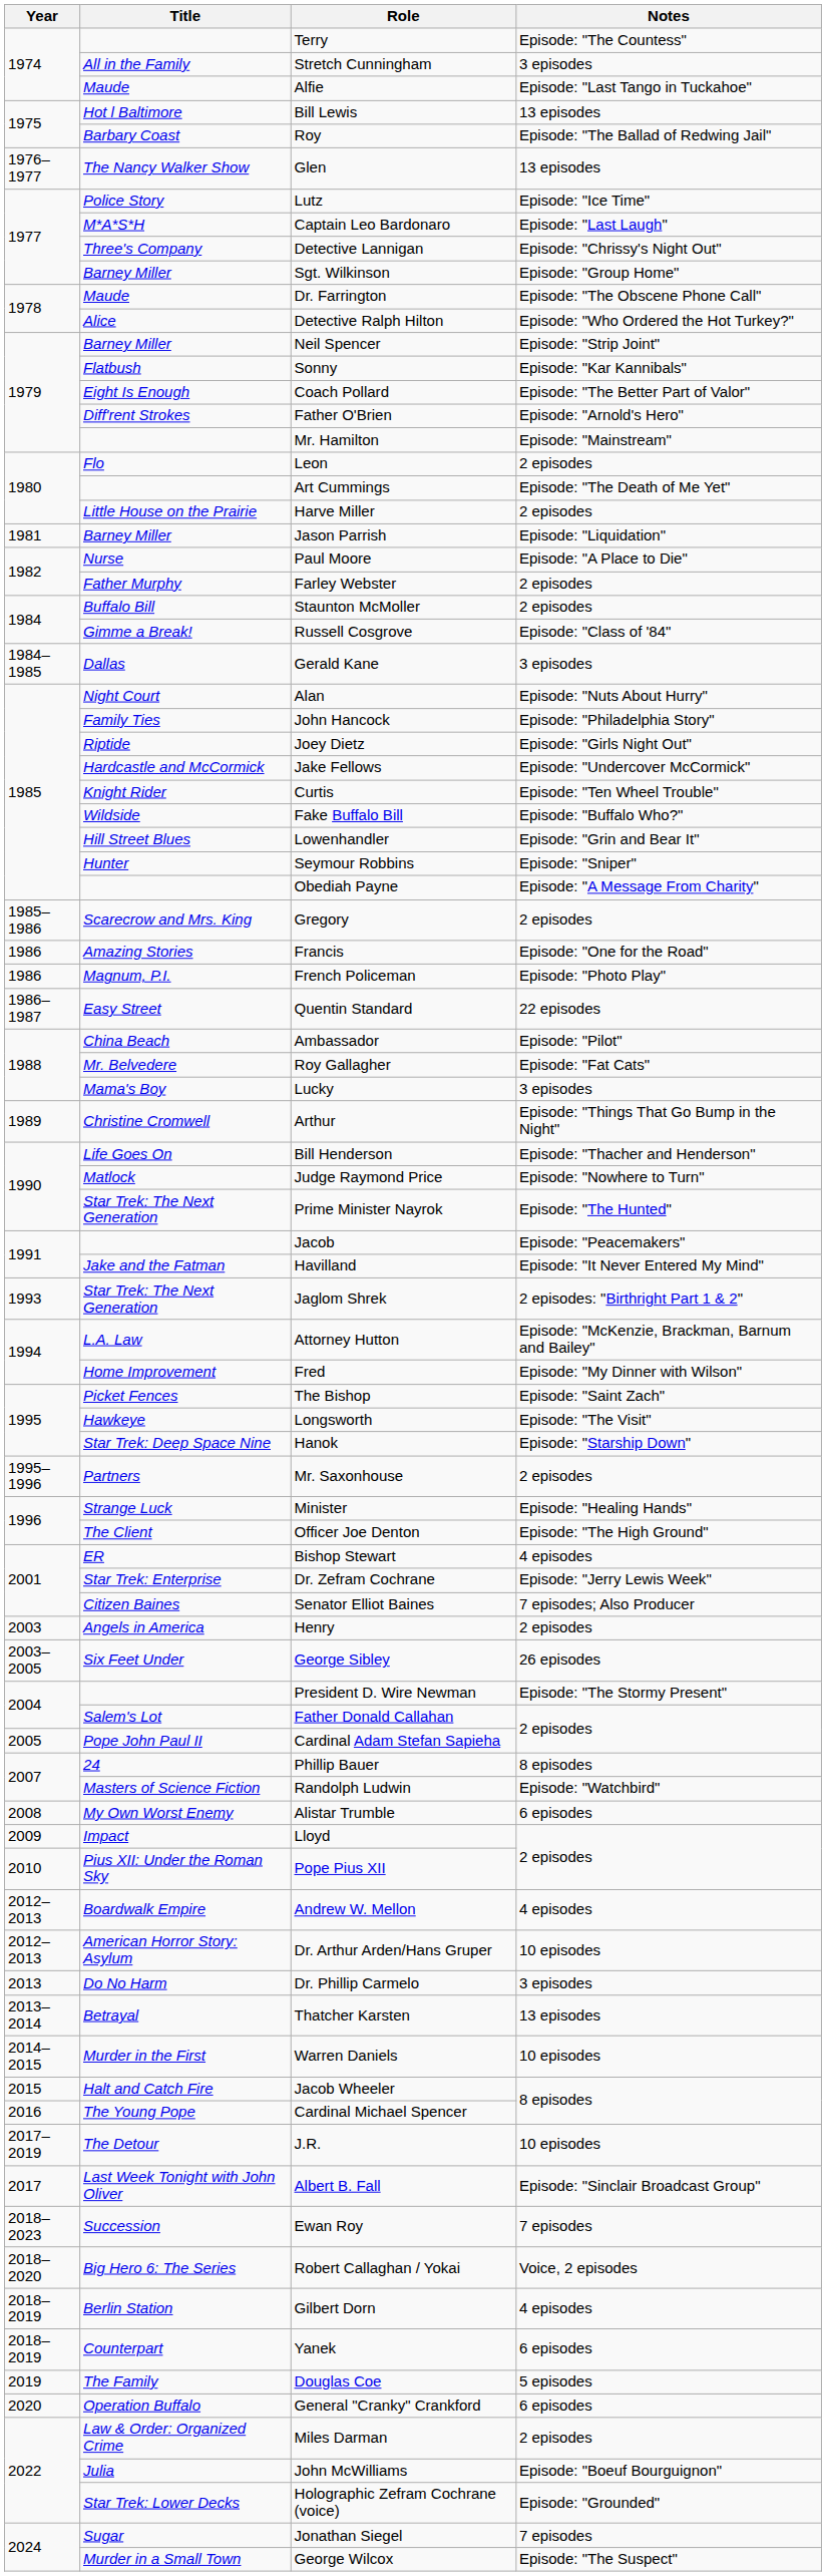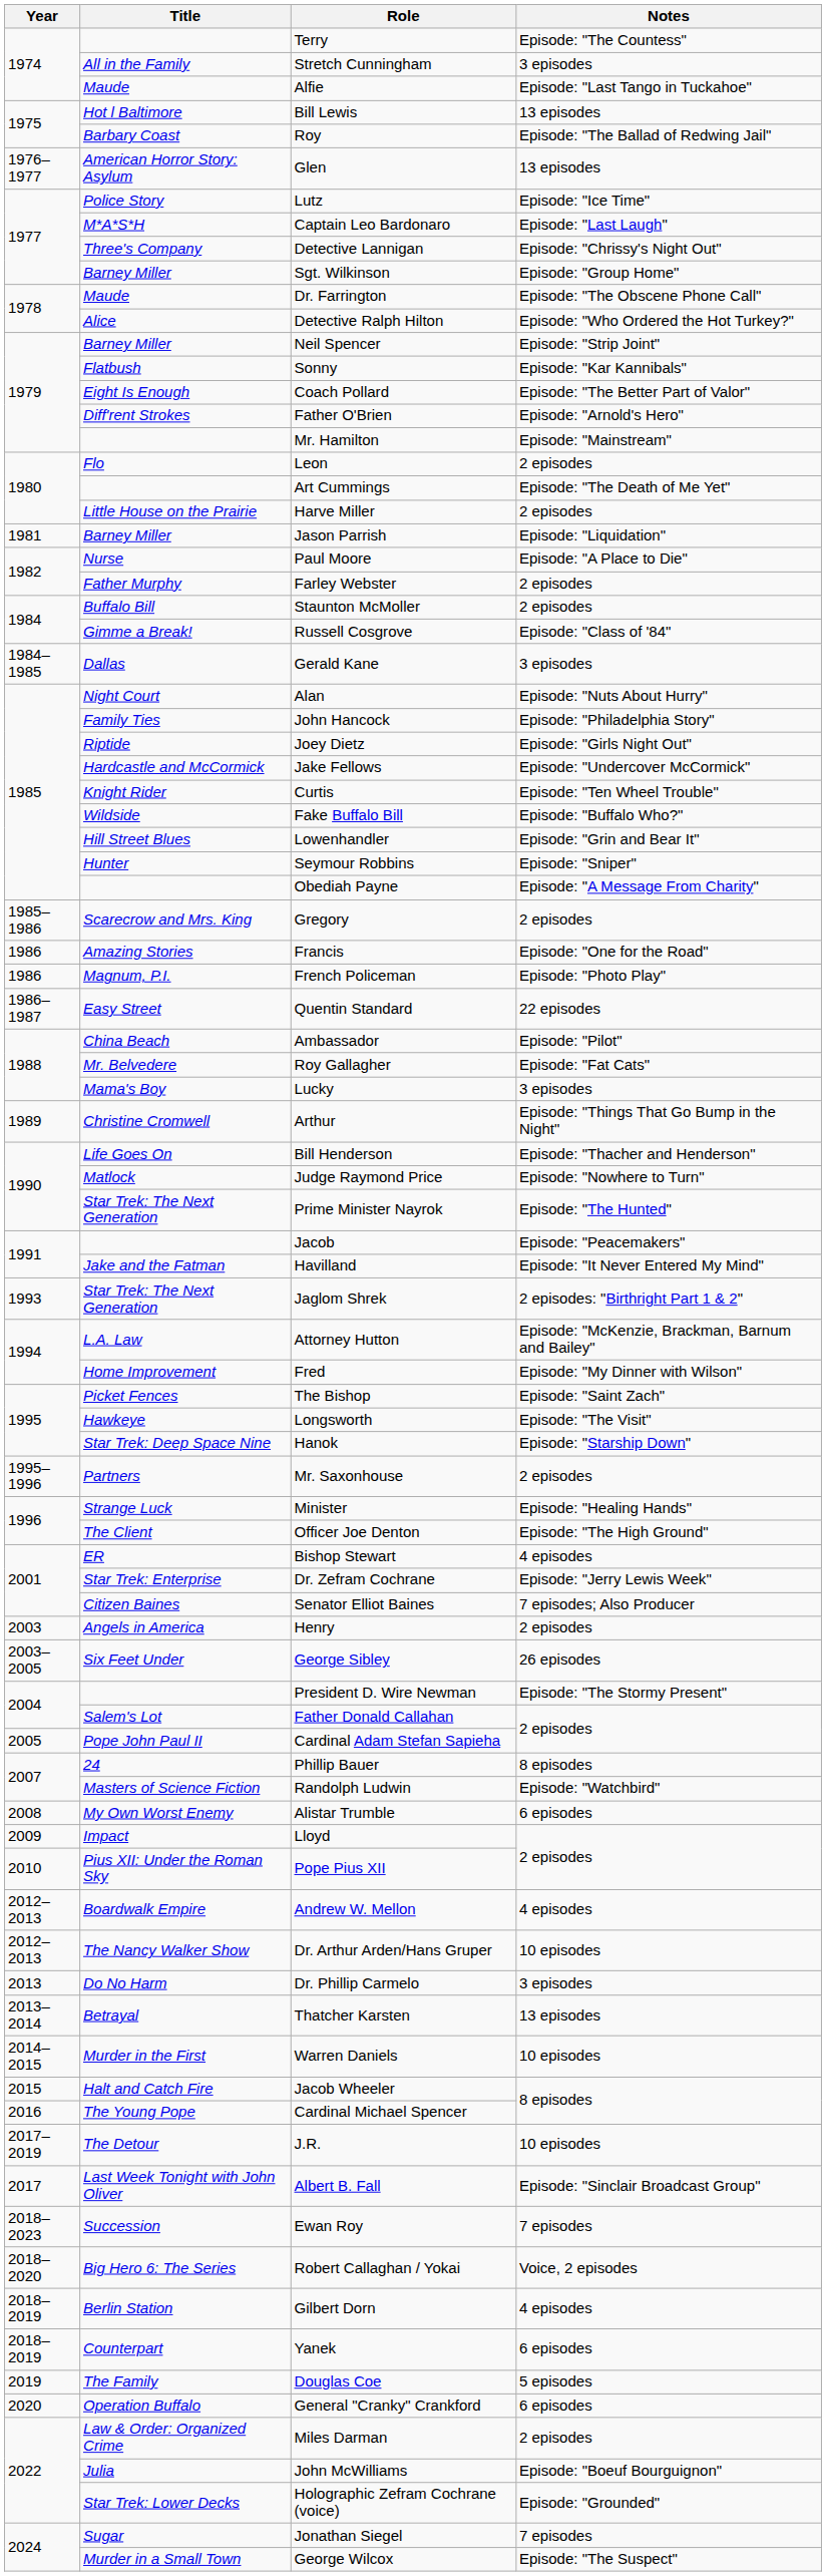Glen | Title: The Nancy Walker Show -> American Horror Story: Asylum
Dr. Arthur Arden/Hans Gruper | Title: American Horror Story: Asylum -> The Nancy Walker Show
